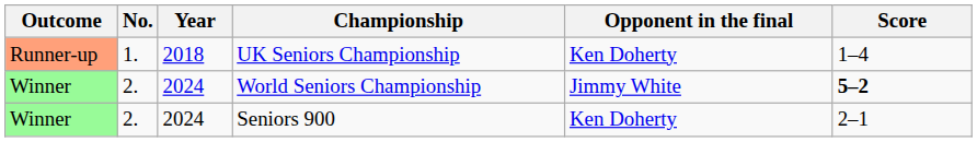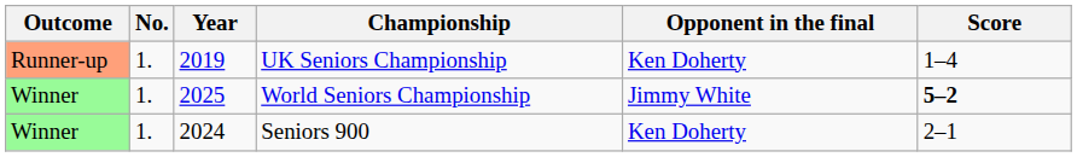UK Seniors Championship | Year: 2018 -> 2019
World Seniors Championship | No.: 2. -> 1.
World Seniors Championship | Year: 2024 -> 2025
Seniors 900 | No.: 2. -> 1.
